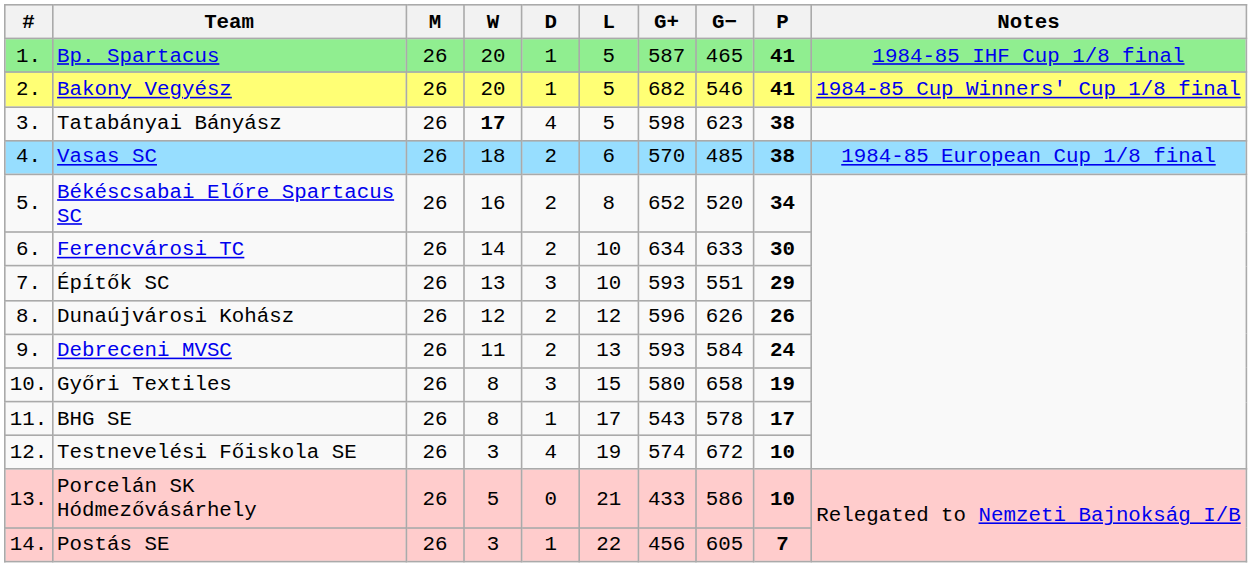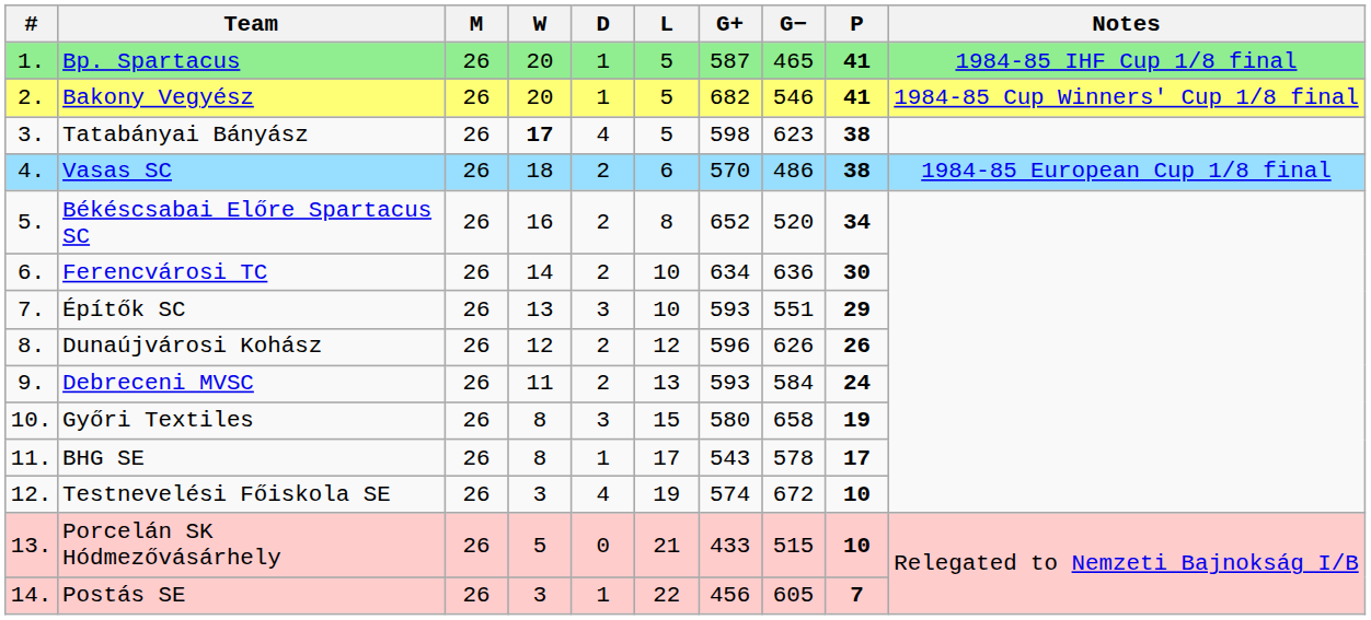Vasas SC | G−: 485 -> 486
Ferencvárosi TC | G−: 633 -> 636
Porcelán SK Hódmezővásárhely | G−: 586 -> 515
